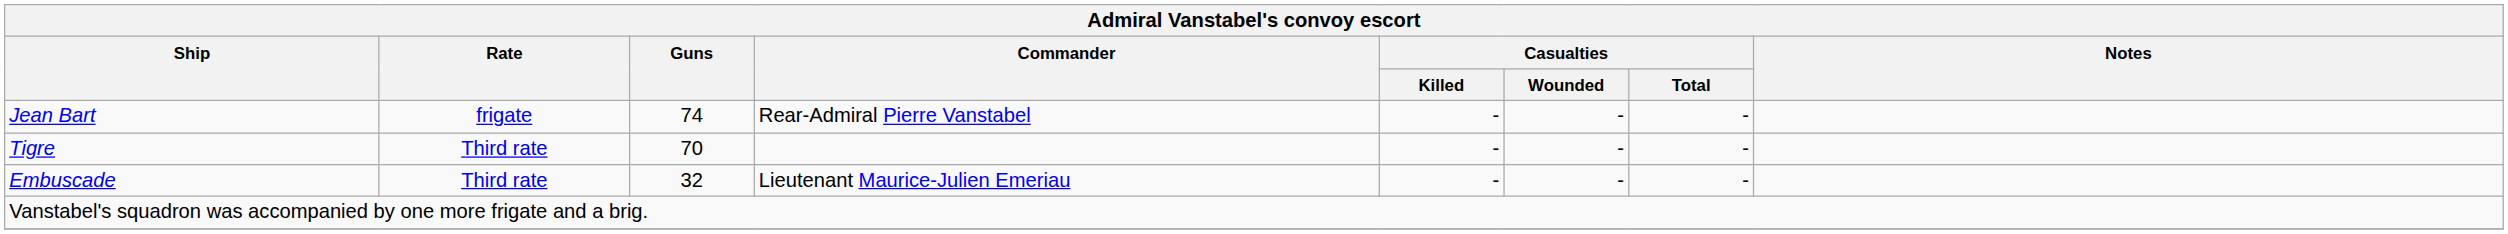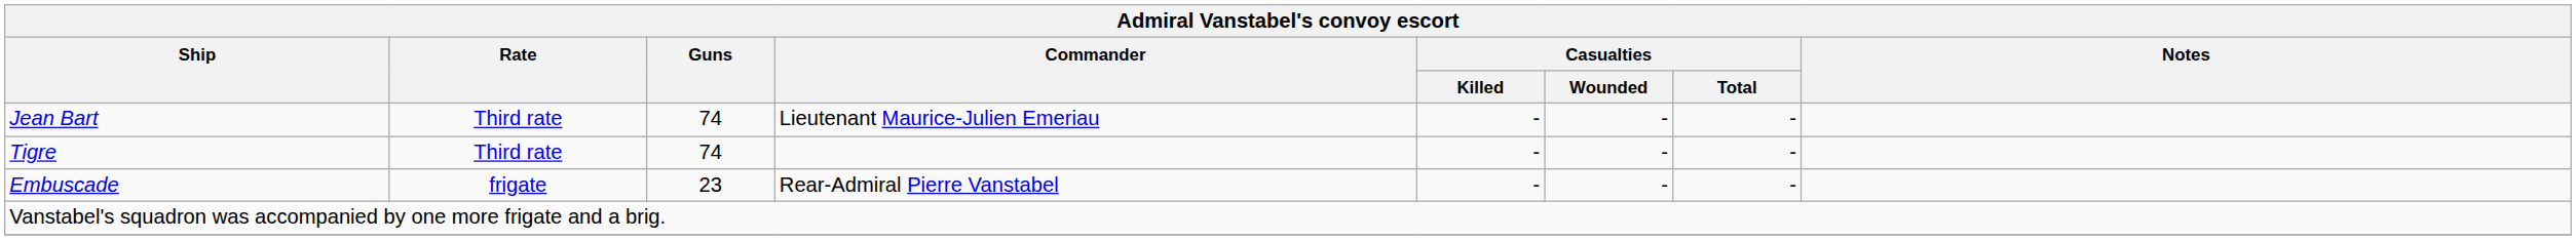Jean Bart | Rate: frigate -> Third rate
Jean Bart | Commander: Rear-Admiral Pierre Vanstabel -> Lieutenant Maurice-Julien Emeriau
Tigre | Guns: 70 -> 74
Embuscade | Rate: Third rate -> frigate
Embuscade | Guns: 32 -> 23
Embuscade | Commander: Lieutenant Maurice-Julien Emeriau -> Rear-Admiral Pierre Vanstabel
